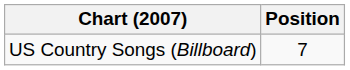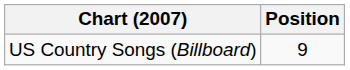US Country Songs (Billboard) | Position: 7 -> 9
